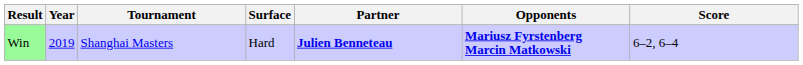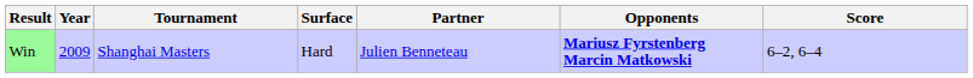Win | Year: 2019 -> 2009
Win | Partner: bold -> normal
